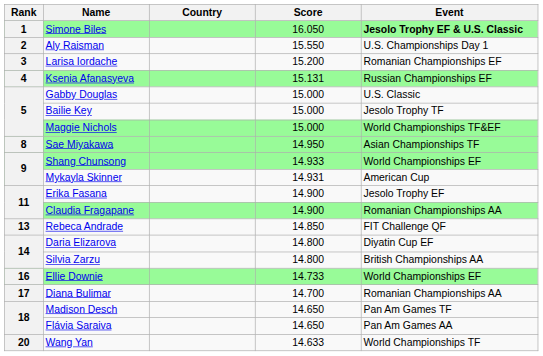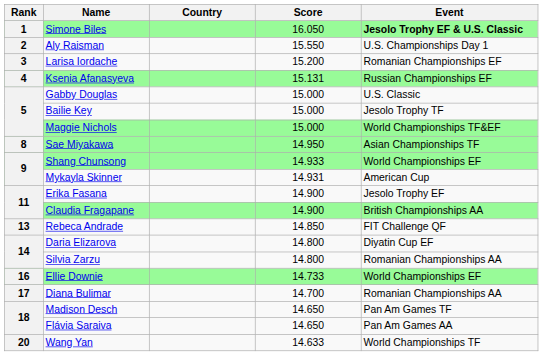Claudia Fragapane | Event: Romanian Championships AA -> British Championships AA
Silvia Zarzu | Event: British Championships AA -> Romanian Championships AA
